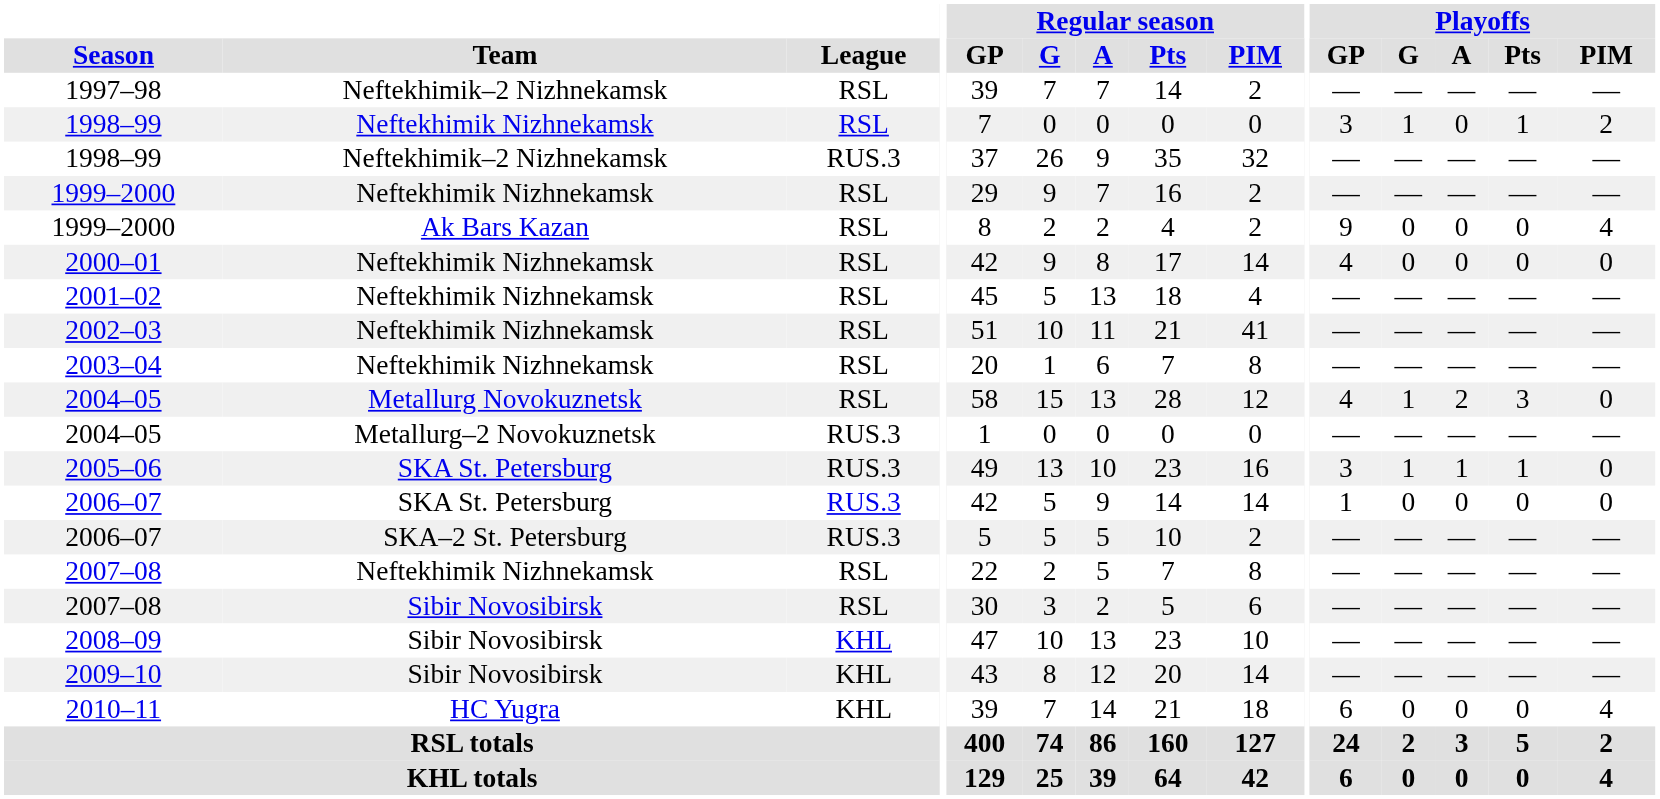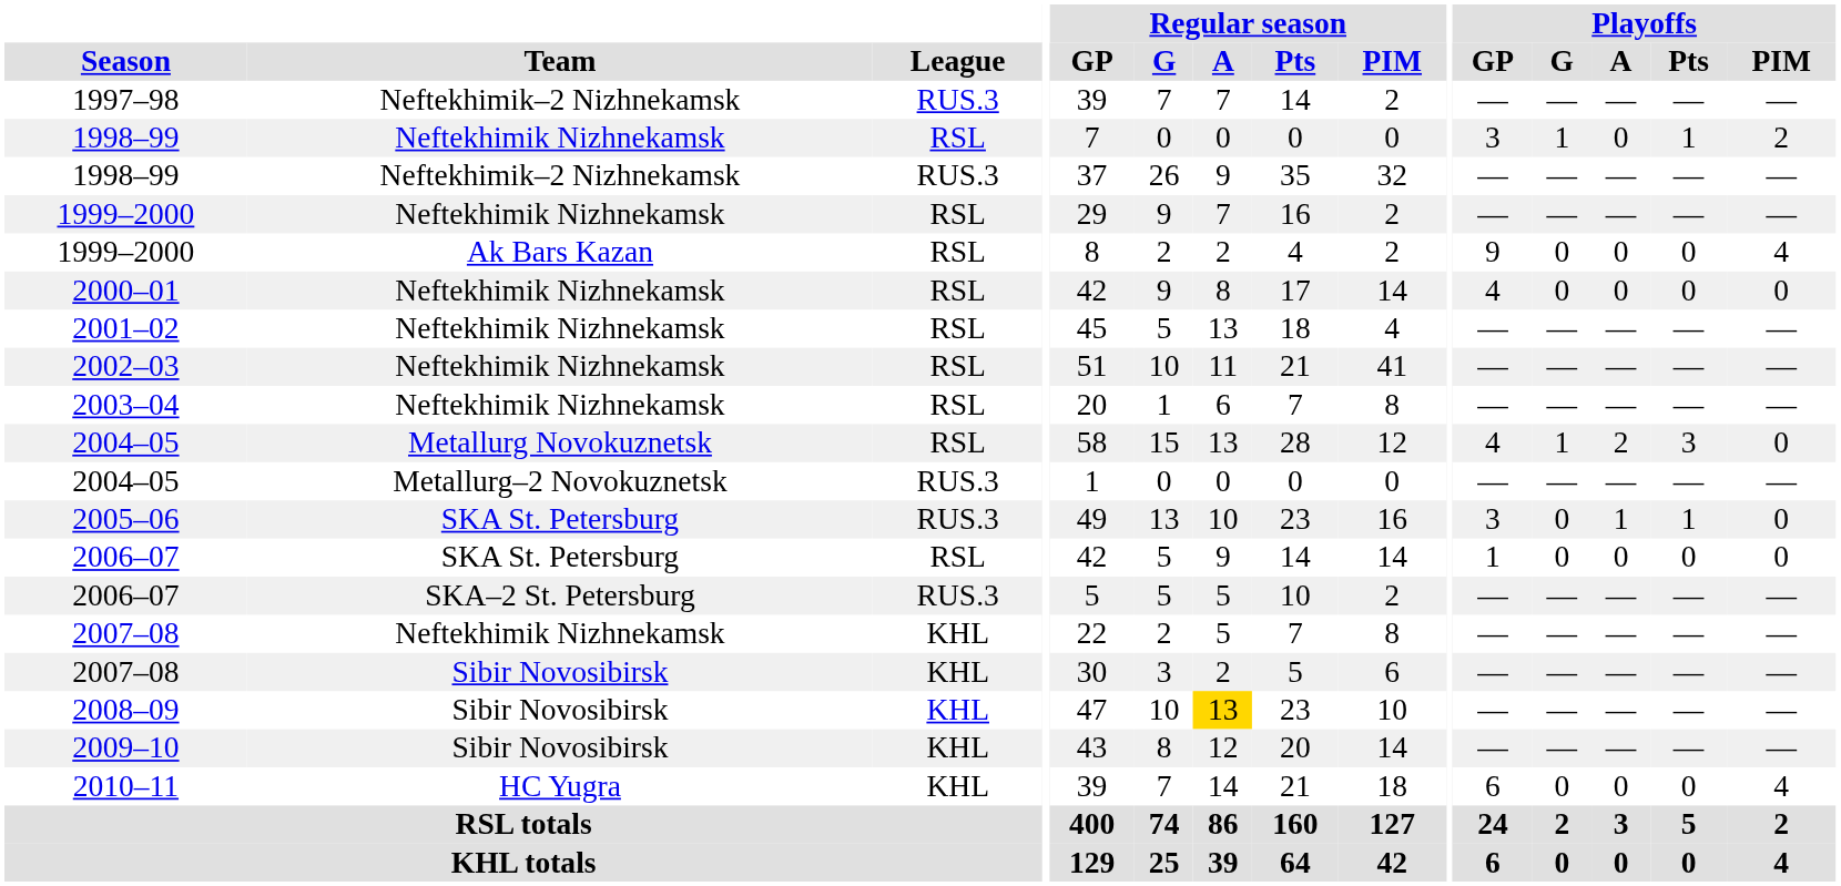1997–98 | League: RSL -> RUS.3
2005–06 | Playoffs / G: 1 -> 0
2006–07 / SKA St. Petersburg | League: RUS.3 -> RSL
2007–08 / Neftekhimik Nizhnekamsk | League: RSL -> KHL
2007–08 / Sibir Novosibirsk | League: RSL -> KHL
2008–09 | Regular season / A: no background -> gold background
